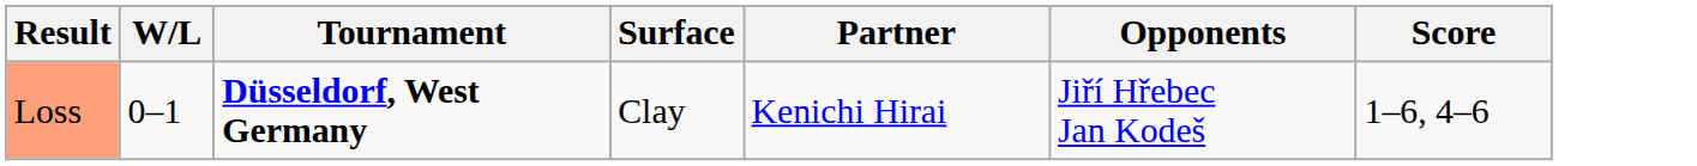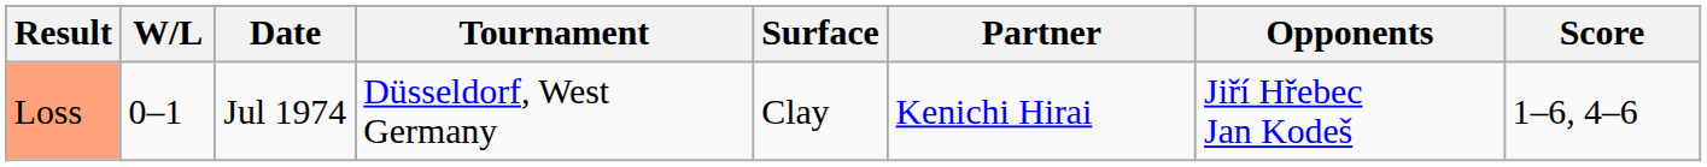+ column: Date | Jul 1974
Loss | Tournament: bold -> normal
